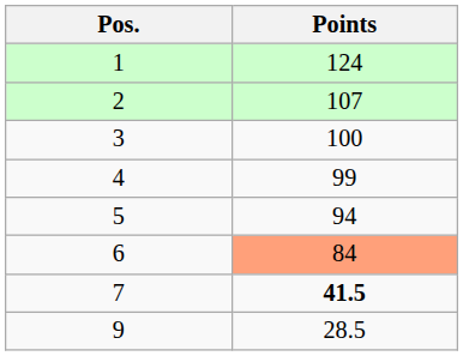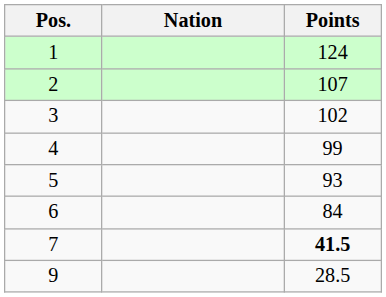+ column: Nation
3 | Points: 100 -> 102
5 | Points: 94 -> 93
6 | Points: lightsalmon background -> no background
